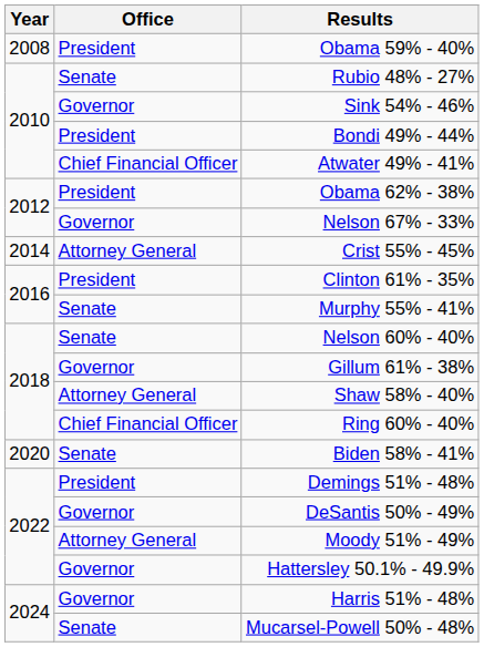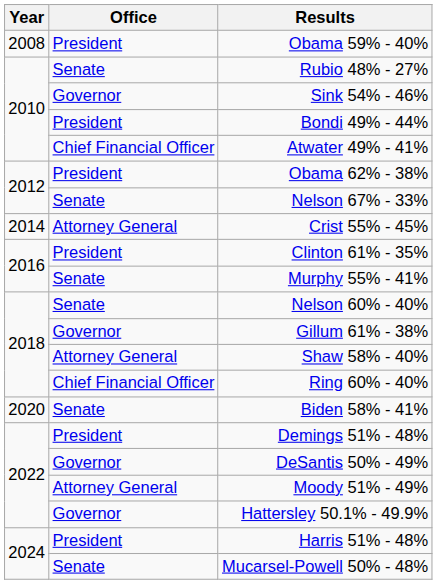Nelson 67% - 33% | Office: Governor -> Senate
Harris 51% - 48% | Office: Governor -> President
